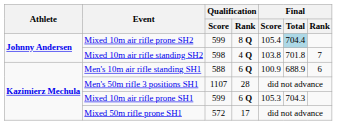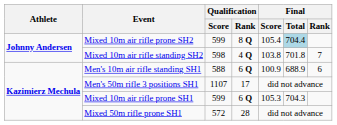Men's 50m rifle 3 positions SH1 | Qualification / Rank: 28 -> 17
Mixed 50m rifle prone SH1 | Qualification / Rank: 17 -> 28
